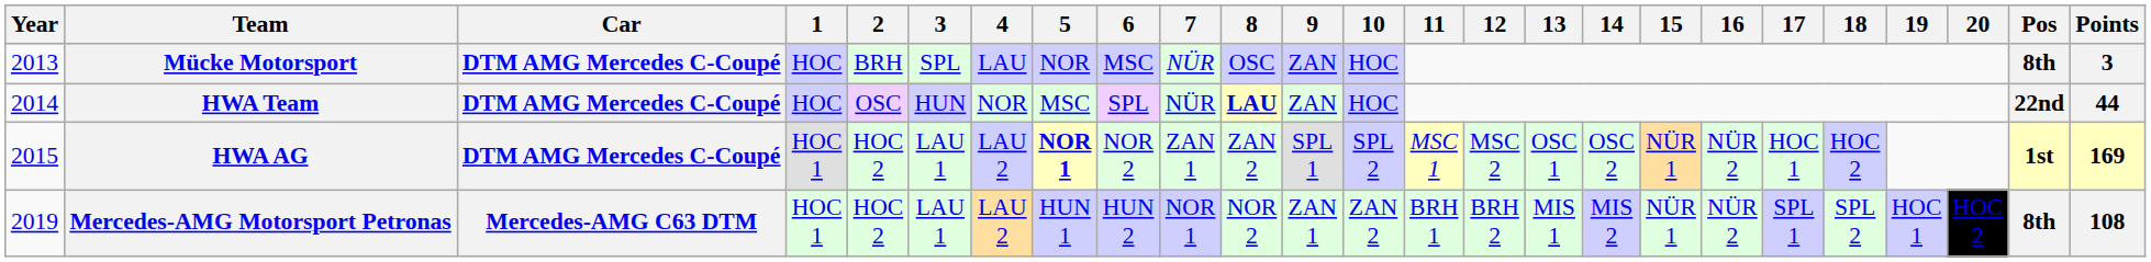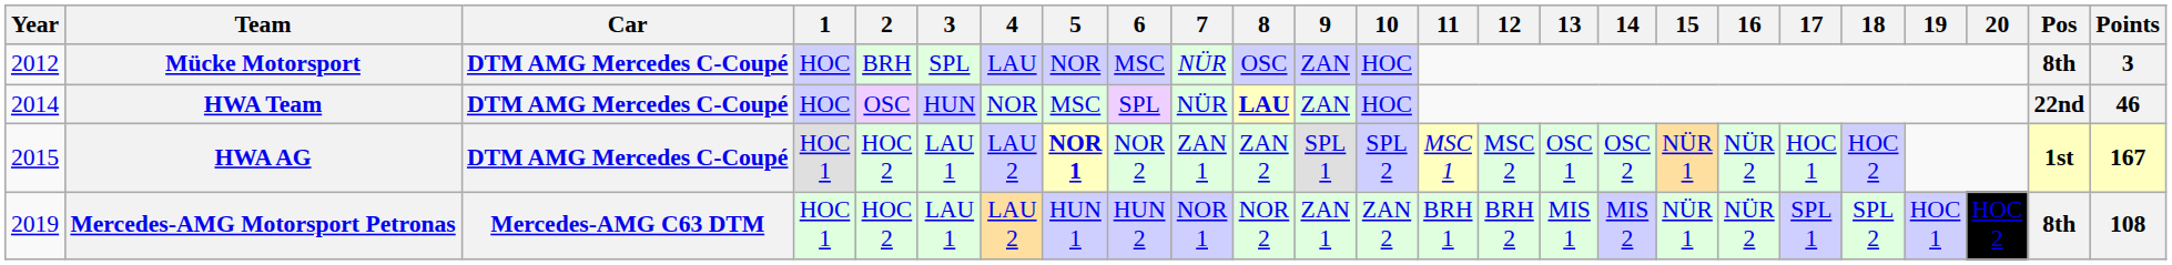Mücke Motorsport | Year: 2013 -> 2012
HWA Team | Points: 44 -> 46
HWA AG | Points: 169 -> 167
